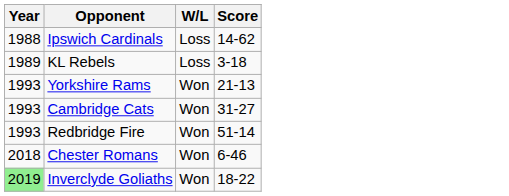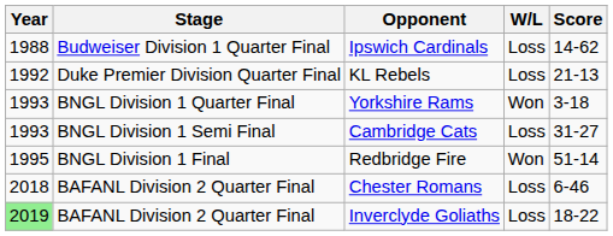+ column: Stage | Budweiser Division 1 Quarter Final | Duke Premier Division Quarter Final | BNGL Division 1 Quarter Final | BNGL Division 1 Semi Final | BNGL Division 1 Final | BAFANL Division 2 Quarter Final | BAFANL Division 2 Quarter Final
KL Rebels | Year: 1989 -> 1992
KL Rebels | Score: 3-18 -> 21-13
Yorkshire Rams | Score: 21-13 -> 3-18
Cambridge Cats | W/L: Won -> Loss
Redbridge Fire | Year: 1993 -> 1995
Chester Romans | W/L: Won -> Loss
Inverclyde Goliaths | W/L: Won -> Loss
